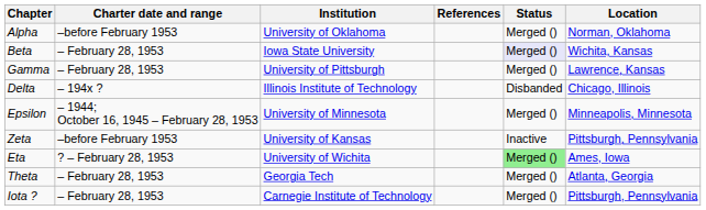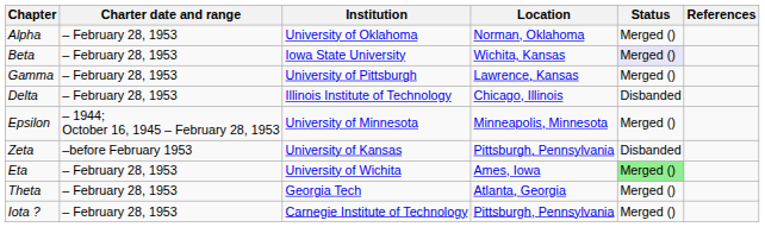columns swapped: Location <-> References
Alpha | Charter date and range: –before February 1953 -> – February 28, 1953
Delta | Charter date and range: – 194x ? -> – February 28, 1953
Zeta | Status: Inactive -> Disbanded
Eta | Charter date and range: ? – February 28, 1953 -> – February 28, 1953
